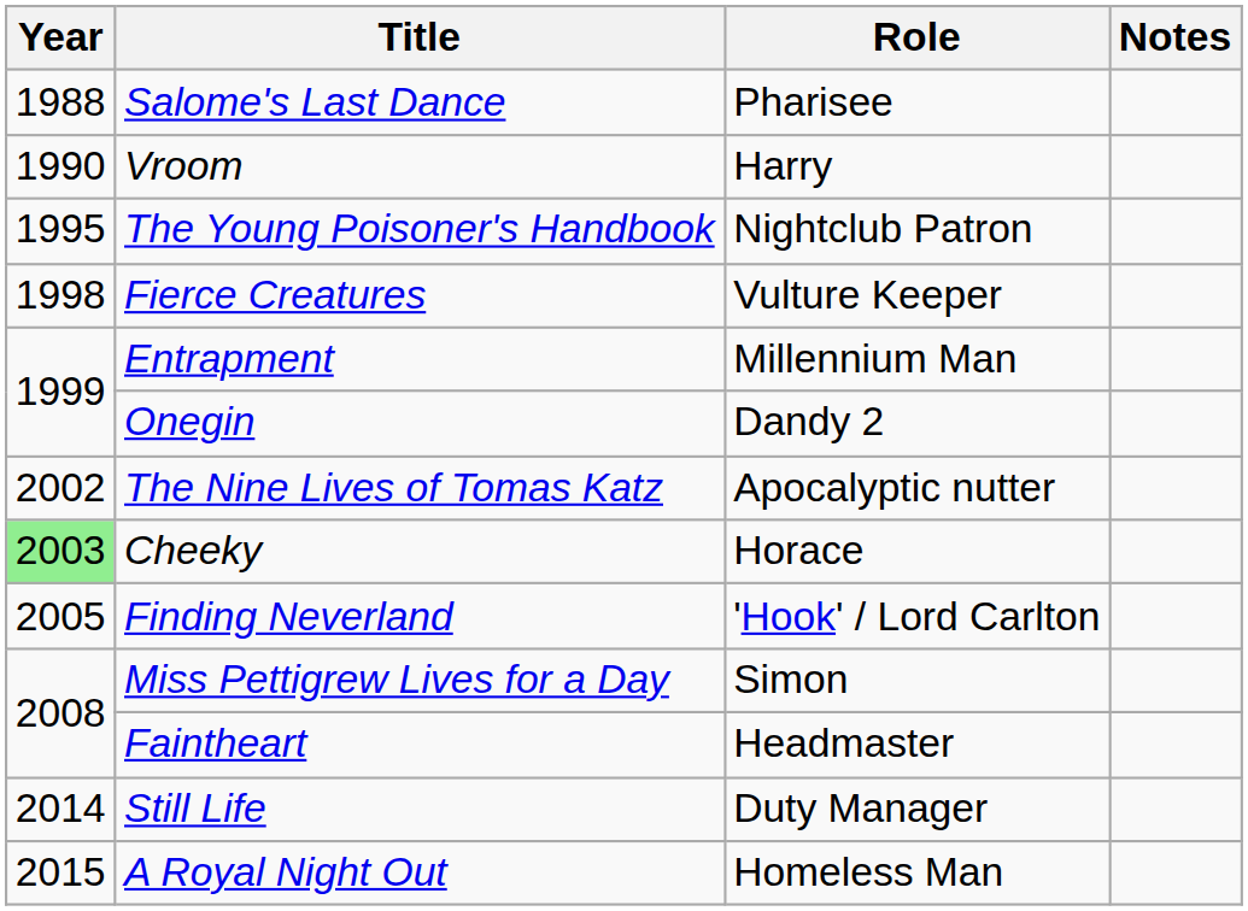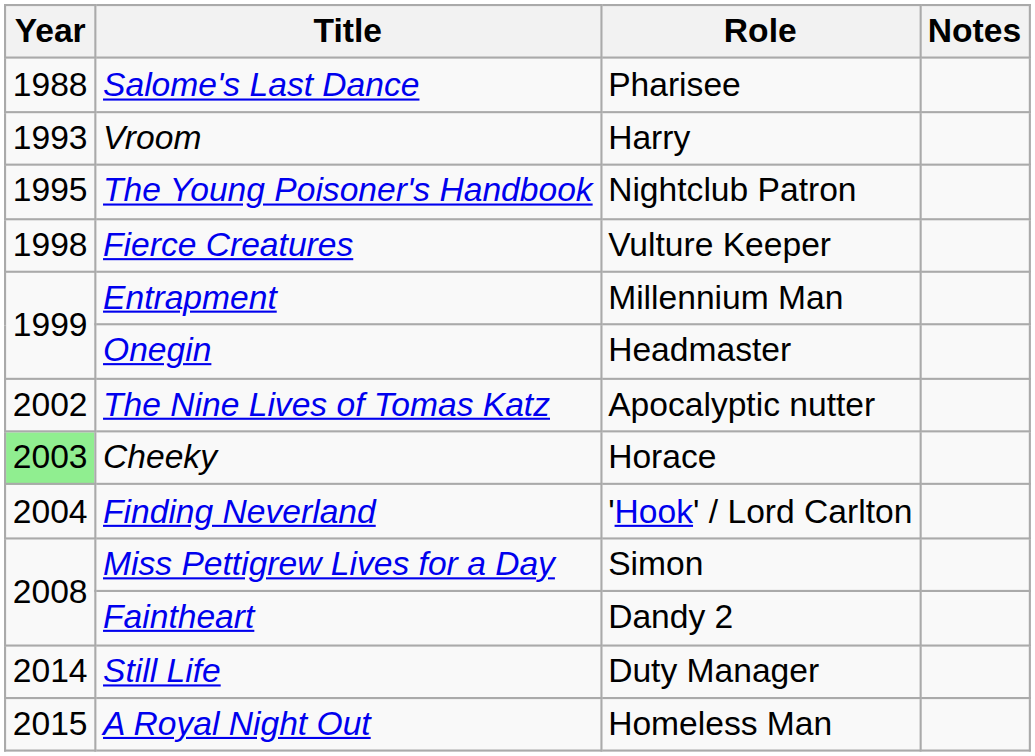Vroom | Year: 1990 -> 1993
Onegin | Role: Dandy 2 -> Headmaster
Finding Neverland | Year: 2005 -> 2004
Faintheart | Role: Headmaster -> Dandy 2
